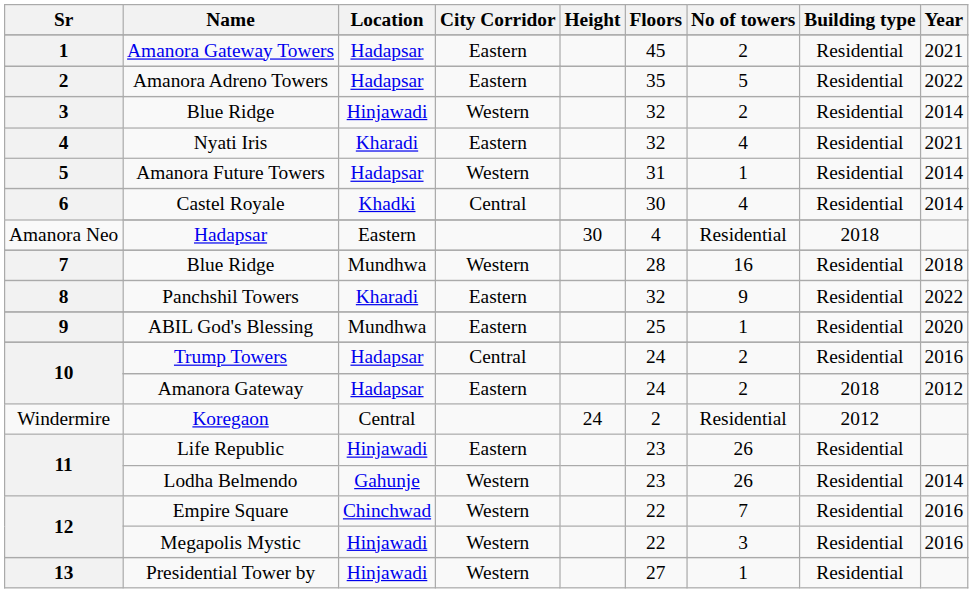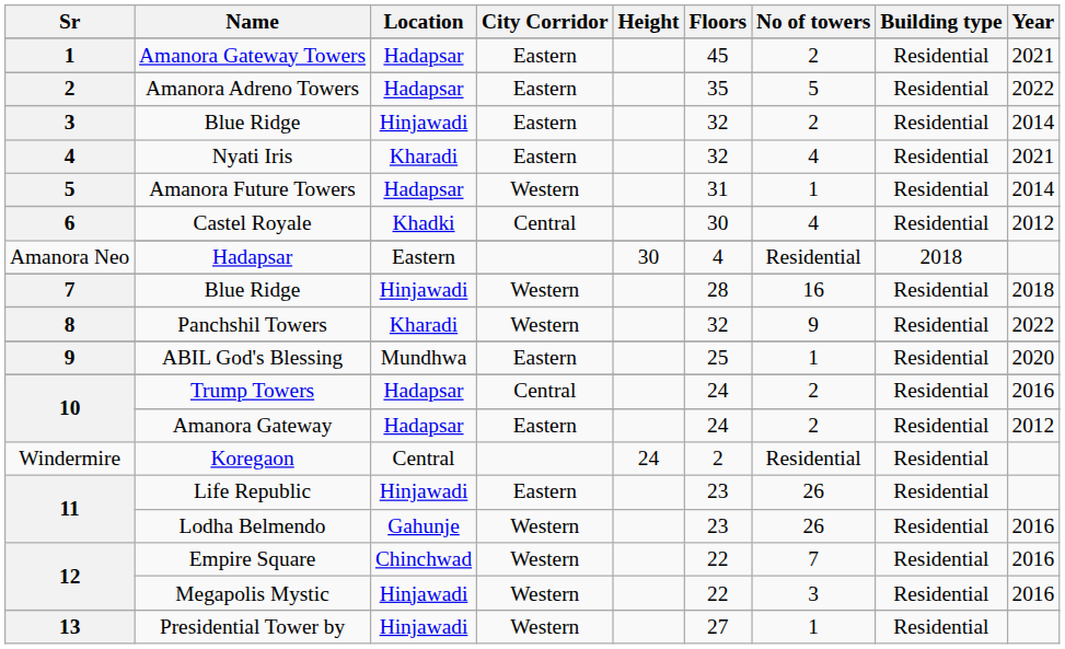3 / Blue Ridge | City Corridor: Western -> Eastern
Castel Royale | Year: 2014 -> 2012
7 / Blue Ridge | Location: Mundhwa -> Hinjawadi
Panchshil Towers | City Corridor: Eastern -> Western
Amanora Gateway | Building type: 2018 -> Residential
Koregaon | Building type: 2012 -> Residential
Lodha Belmendo | Year: 2014 -> 2016
